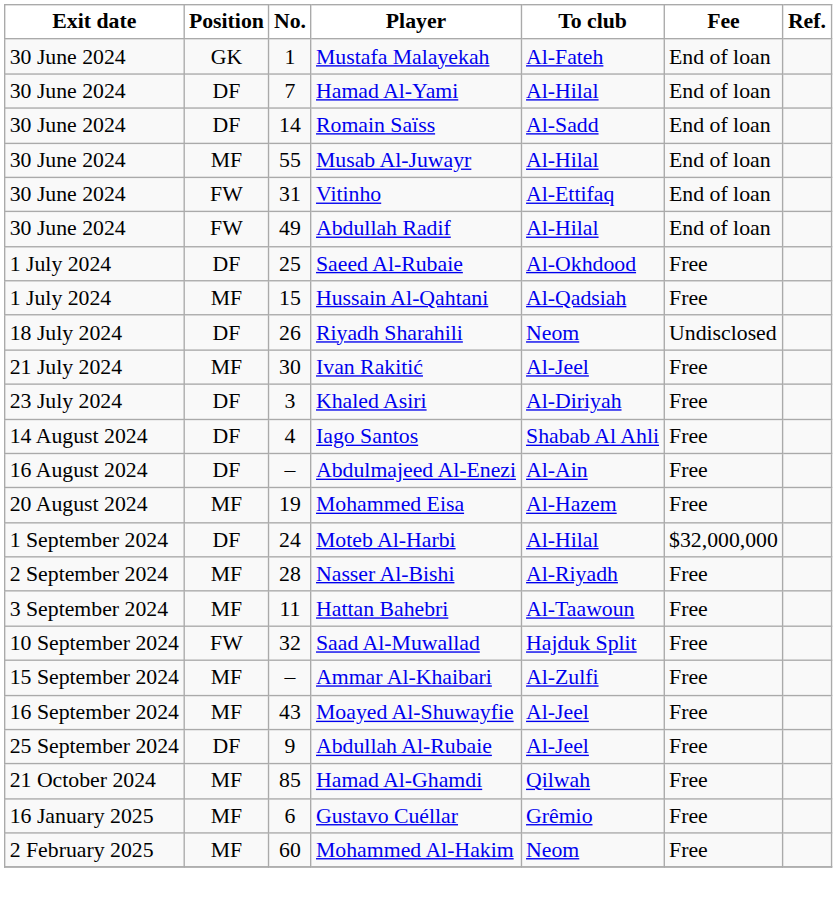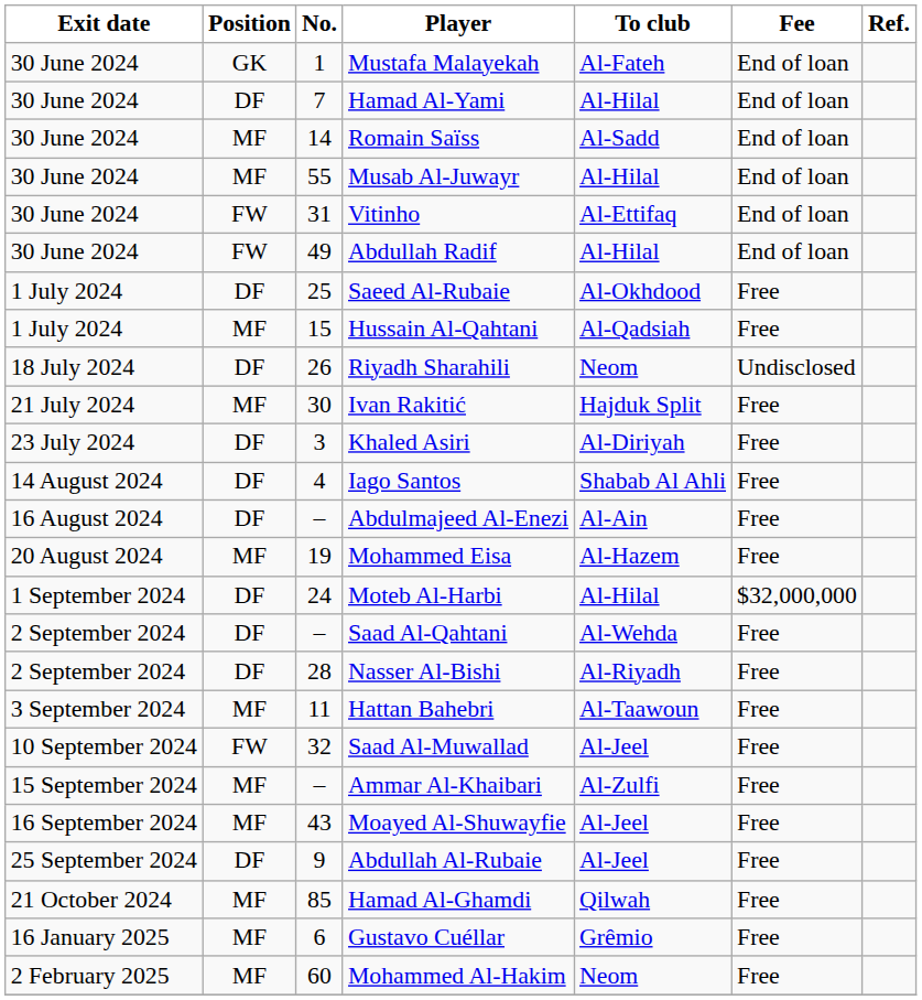Romain Saïss | Position: DF -> MF
Ivan Rakitić | To club: Al-Jeel -> Hajduk Split
+ row: 2 September 2024 | DF | – | Saad Al-Qahtani | Al-Wehda | Free
Nasser Al-Bishi | Position: MF -> DF
Saad Al-Muwallad | To club: Hajduk Split -> Al-Jeel
